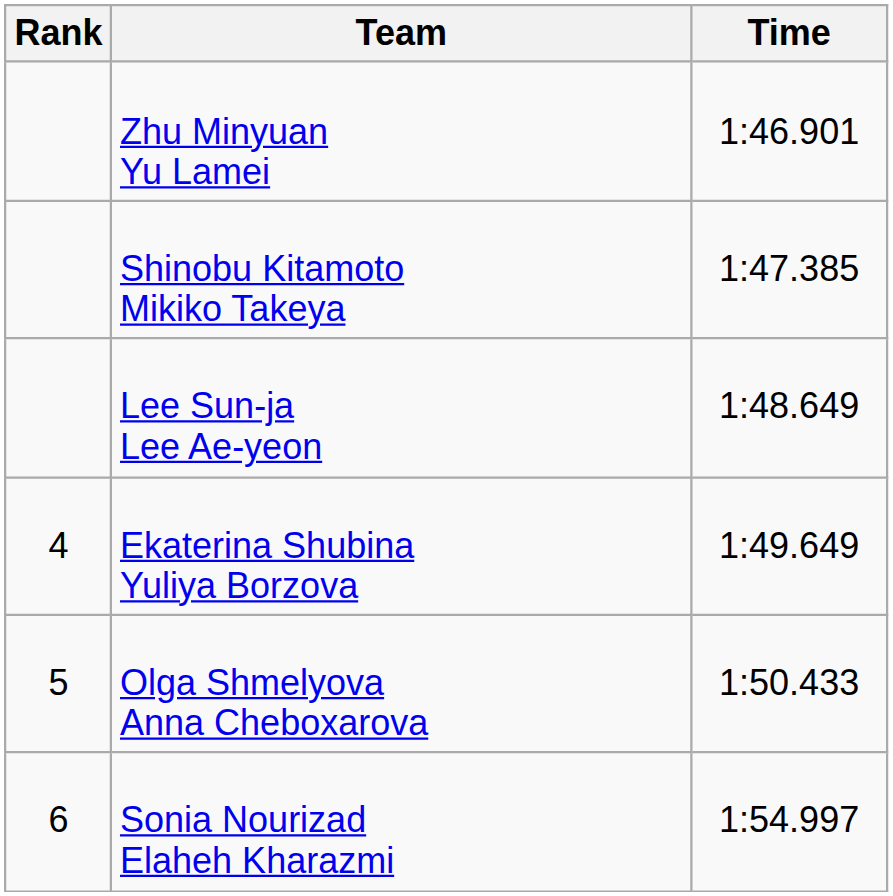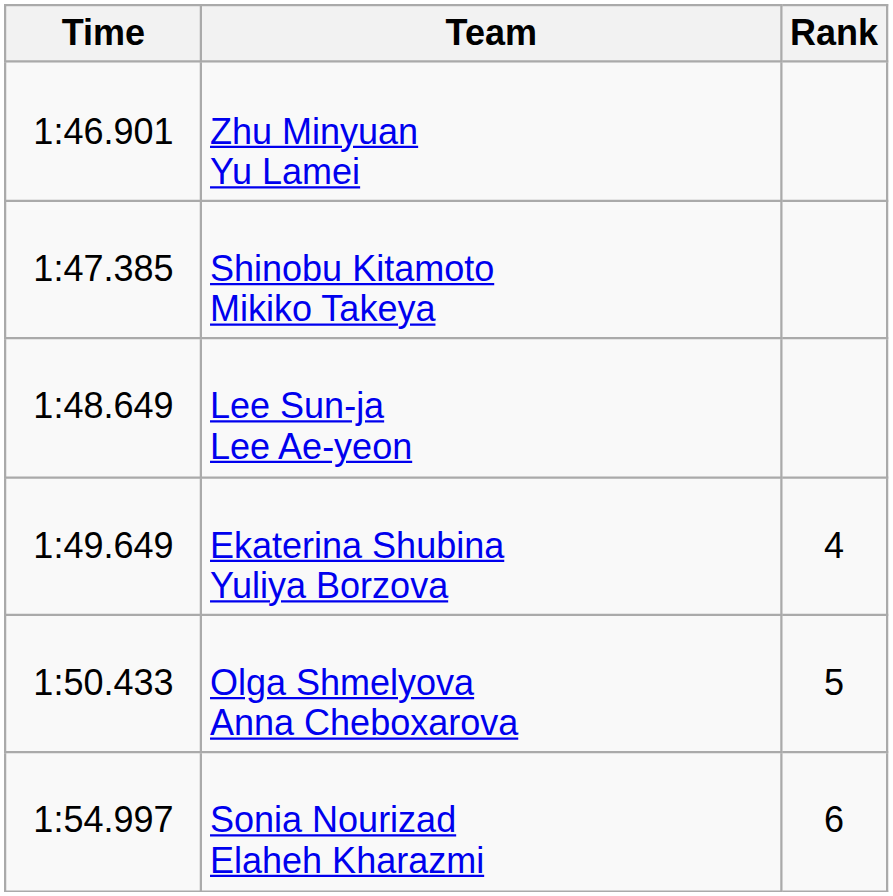columns swapped: Rank <-> Time
